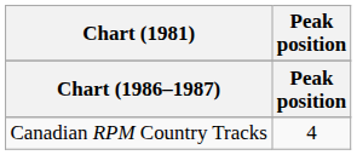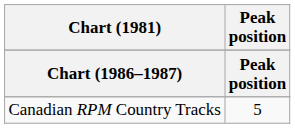Canadian RPM Country Tracks | Peak position: 4 -> 5
